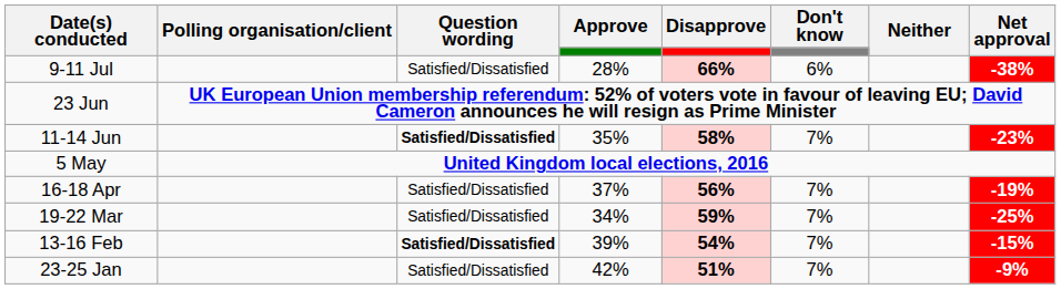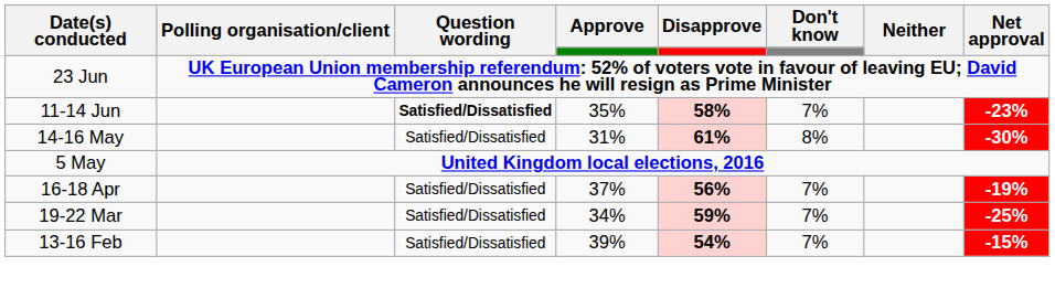- row: 9-11 Jul | Satisfied/Dissatisfied | 28% | 66% | 6% | -38%
+ row: 14-16 May | Satisfied/Dissatisfied | 31% | 61% | 8% | -30%
13-16 Feb | Question wording: bold -> normal
- row: 23-25 Jan | Satisfied/Dissatisfied | 42% | 51% | 7% | -9%
